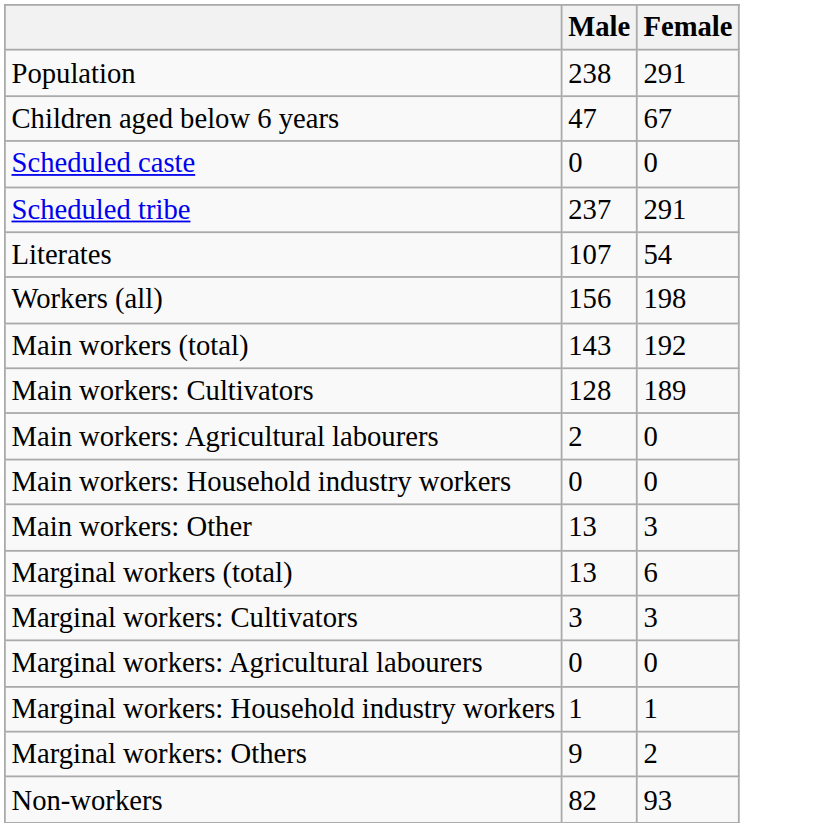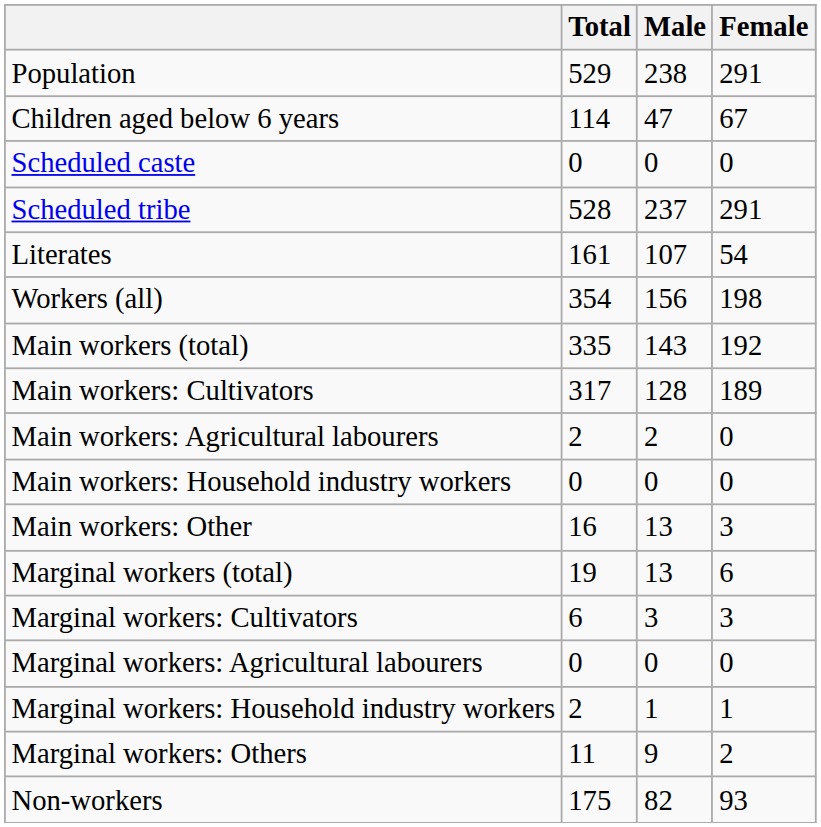+ column: Total | 529 | 114 | 0 | 528 | 161 | 354 | 335 | 317 | 2 | 0 | 16 | 19 | 6 | 0 | 2 | 11 | 175
